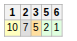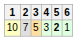+ column: 4 | 3
10 | 5: normal -> bold
